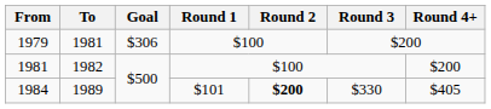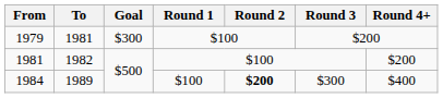1979 | Goal: $306 -> $300
1984 | Round 1: $101 -> $100
1984 | Round 3: $330 -> $300
1984 | Round 4+: $405 -> $400
